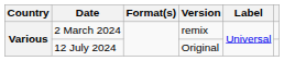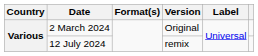2 March 2024 | Version: remix -> Original
12 July 2024 | Version: Original -> remix
